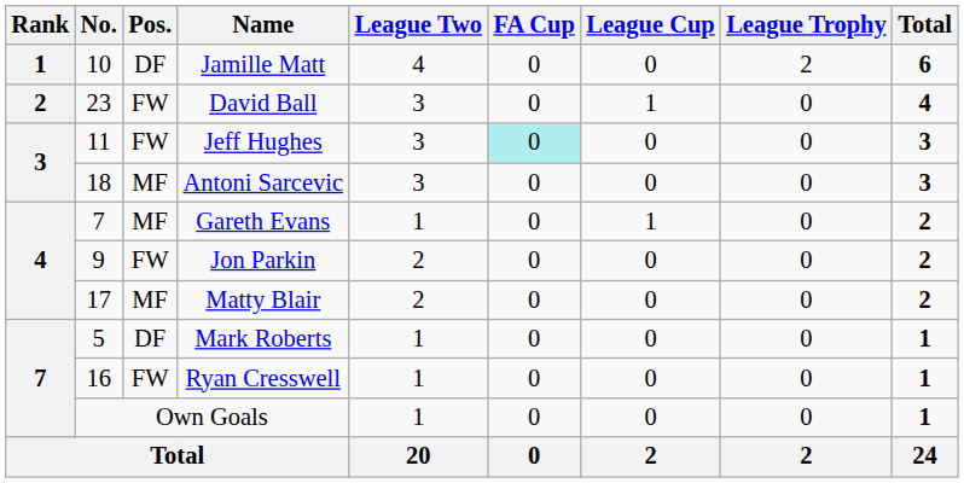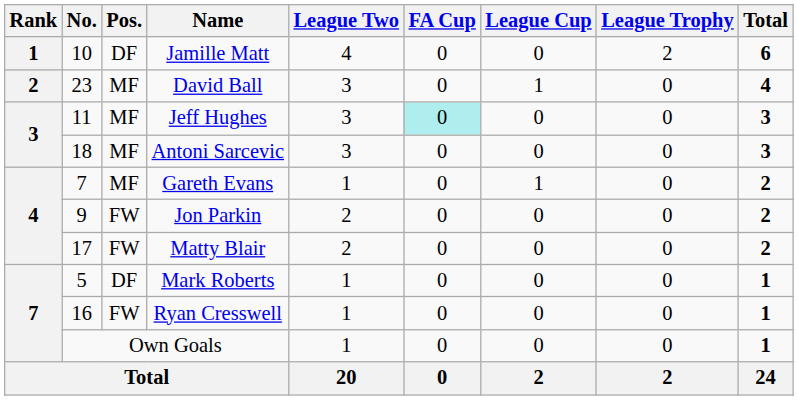David Ball | Pos.: FW -> MF
Jeff Hughes | Pos.: FW -> MF
Matty Blair | Pos.: MF -> FW
